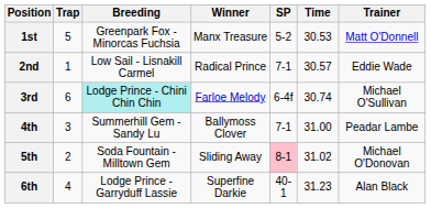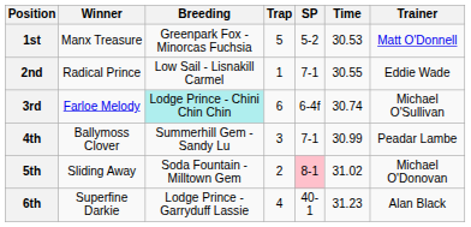columns swapped: Winner <-> Trap
2nd | Time: 30.57 -> 30.55
4th | Time: 31.00 -> 30.99
